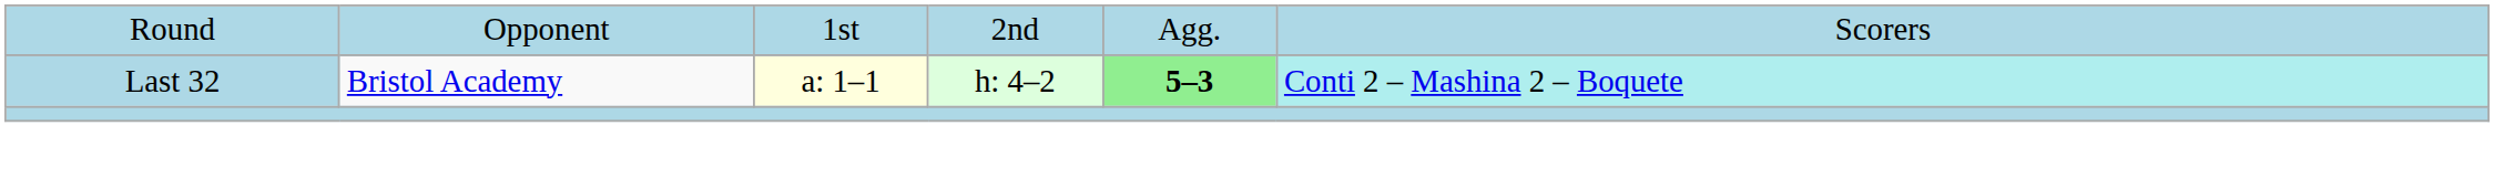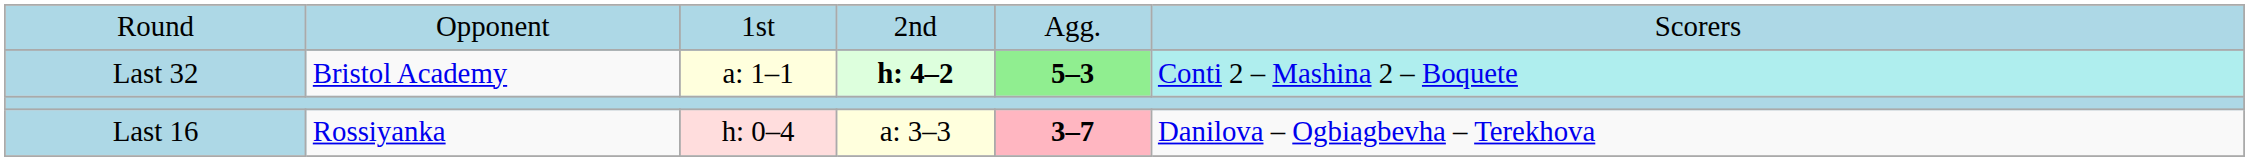Last 32 | column 4: normal -> bold
+ row: Last 16 | Rossiyanka | h: 0–4 | a: 3–3 | 3–7 | Danilova – Ogbiagbevha – Terekhova
